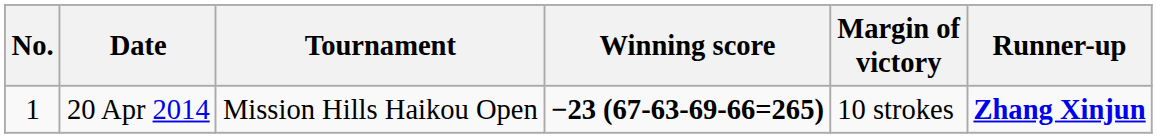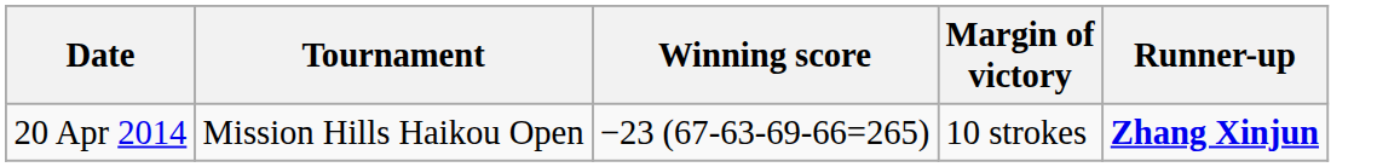- column: No. | 1
20 Apr 2014 | Winning score: bold -> normal
